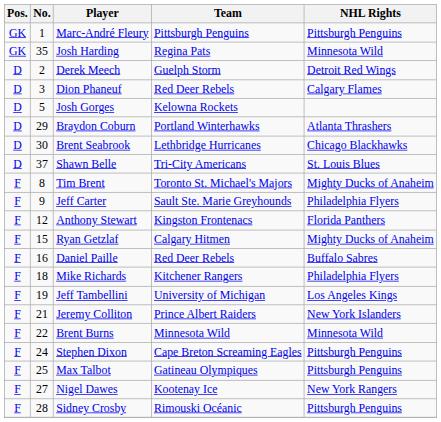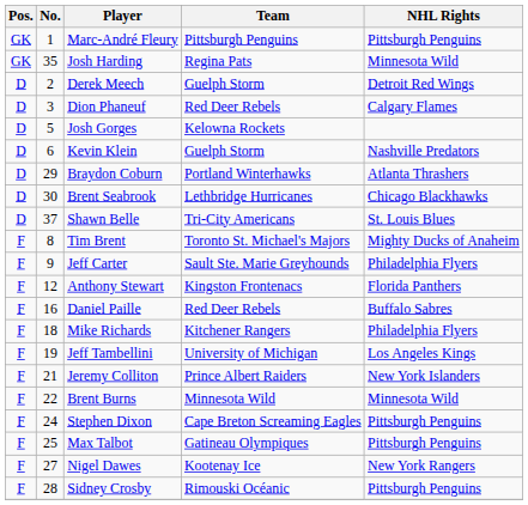+ row: D | 6 | Kevin Klein | Guelph Storm | Nashville Predators
- row: F | 15 | Ryan Getzlaf | Calgary Hitmen | Mighty Ducks of Anaheim
